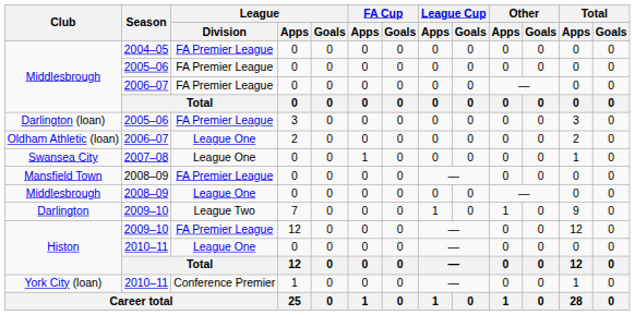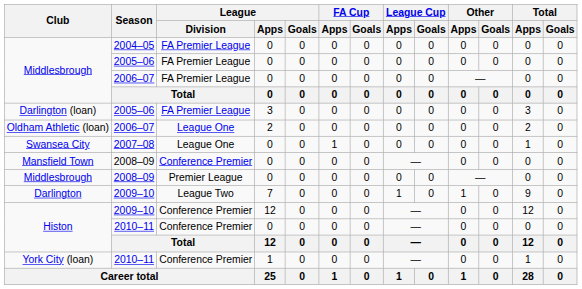Mansfield Town | League / Division: FA Premier League -> Conference Premier
Middlesbrough / 2008–09 | League / Division: League One -> Premier League
Histon / 2009–10 | League / Division: FA Premier League -> Conference Premier
Histon / 2010–11 | League / Division: League One -> Conference Premier
